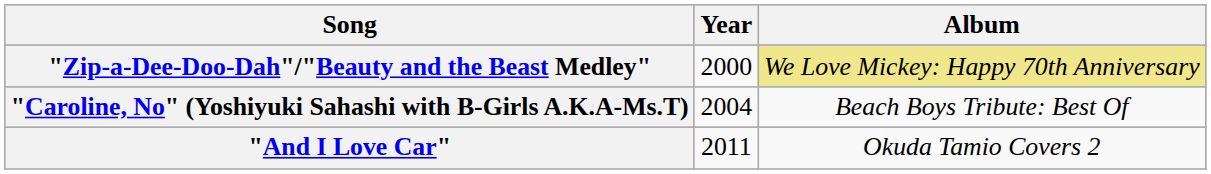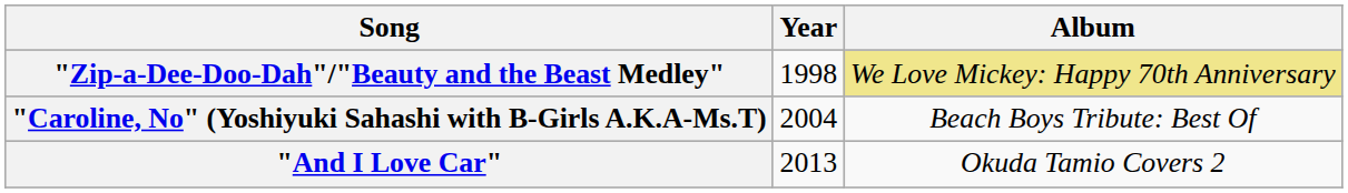"Zip-a-Dee-Doo-Dah"/"Beauty and the Beast Medley" | Year: 2000 -> 1998
"And I Love Car" | Year: 2011 -> 2013
